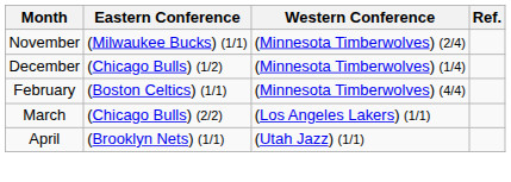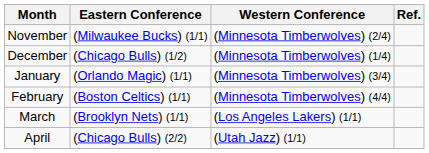+ row: January | (Orlando Magic) (1/1) | (Minnesota Timberwolves) (3/4)
March | Eastern Conference: (Chicago Bulls) (2/2) -> (Brooklyn Nets) (1/1)
April | Eastern Conference: (Brooklyn Nets) (1/1) -> (Chicago Bulls) (2/2)
